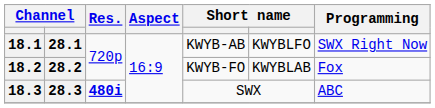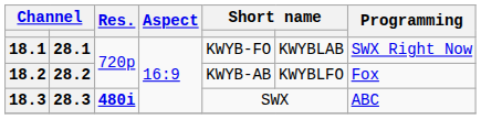18.1 | column 5: KWYB-AB -> KWYB-FO
18.1 | column 6: KWYBLFO -> KWYBLAB
18.2 | column 5: KWYB-FO -> KWYB-AB
18.2 | column 6: KWYBLAB -> KWYBLFO
